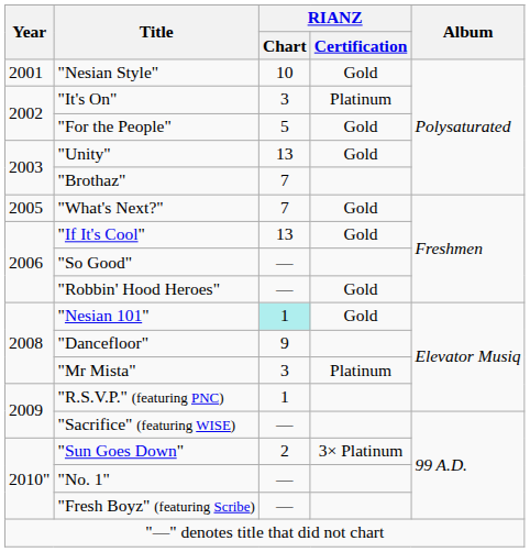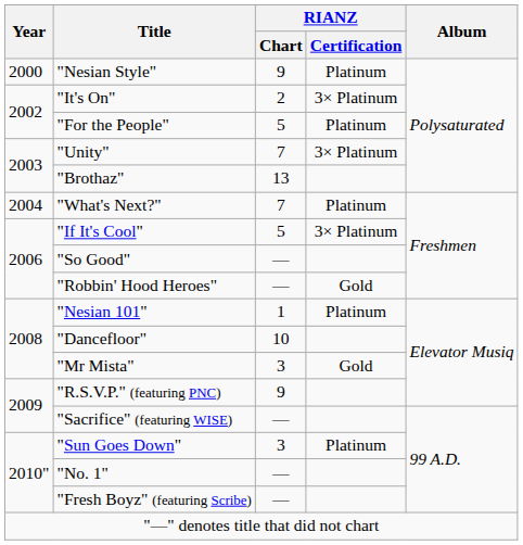"Nesian Style" | Year: 2001 -> 2000
"Nesian Style" | RIANZ / Chart: 10 -> 9
"Nesian Style" | RIANZ / Certification: Gold -> Platinum
"It's On" | RIANZ / Chart: 3 -> 2
"It's On" | RIANZ / Certification: Platinum -> 3× Platinum
"For the People" | RIANZ / Certification: Gold -> Platinum
"Unity" | RIANZ / Chart: 13 -> 7
"Unity" | RIANZ / Certification: Gold -> 3× Platinum
"Brothaz" | RIANZ / Chart: 7 -> 13
"What's Next?" | Year: 2005 -> 2004
"What's Next?" | RIANZ / Certification: Gold -> Platinum
"If It's Cool" | RIANZ / Chart: 13 -> 5
"If It's Cool" | RIANZ / Certification: Gold -> 3× Platinum
"Nesian 101" | RIANZ / Chart: paleturquoise background -> no background
"Nesian 101" | RIANZ / Certification: Gold -> Platinum
"Dancefloor" | RIANZ / Chart: 9 -> 10
"Mr Mista" | RIANZ / Certification: Platinum -> Gold
"R.S.V.P." (featuring PNC) | RIANZ / Chart: 1 -> 9
"Sun Goes Down" | RIANZ / Chart: 2 -> 3
"Sun Goes Down" | RIANZ / Certification: 3× Platinum -> Platinum
